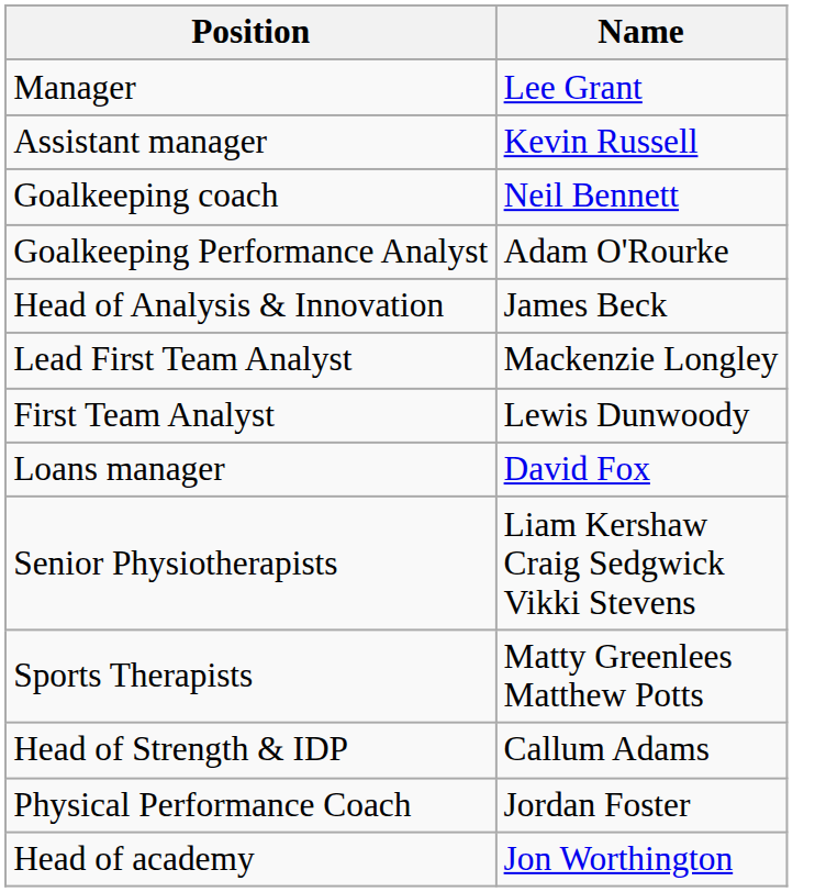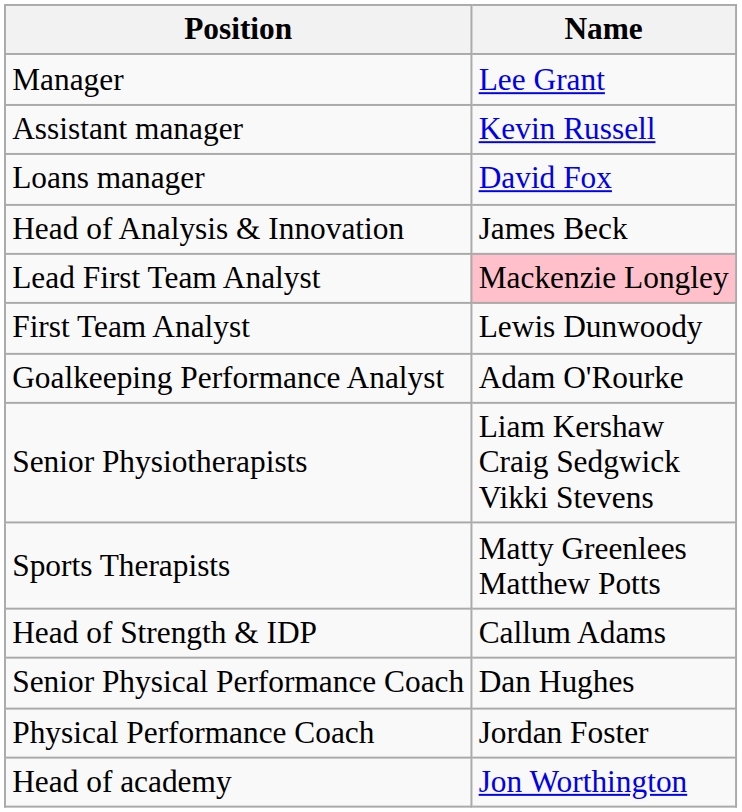- row: Goalkeeping coach | Neil Bennett
rows swapped: Loans manager <-> Goalkeeping Performance Analyst
Lead First Team Analyst | Name: no background -> pink background
+ row: Senior Physical Performance Coach | Dan Hughes
